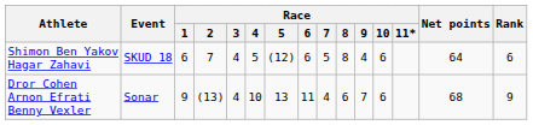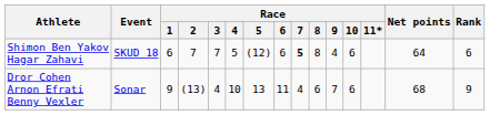Shimon Ben Yakov Hagar Zahavi | Race / 3: 4 -> 7
Shimon Ben Yakov Hagar Zahavi | Race / 7: normal -> bold
